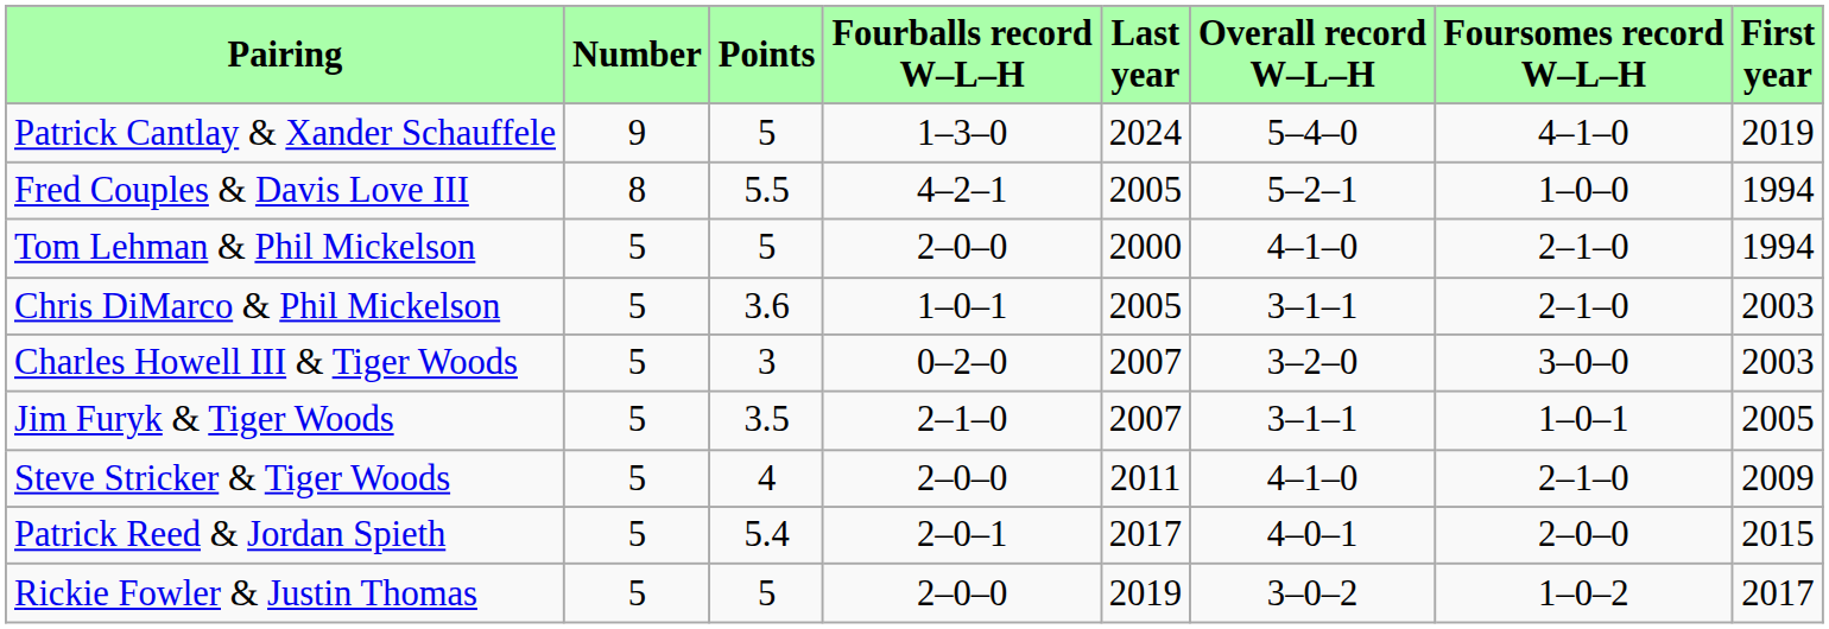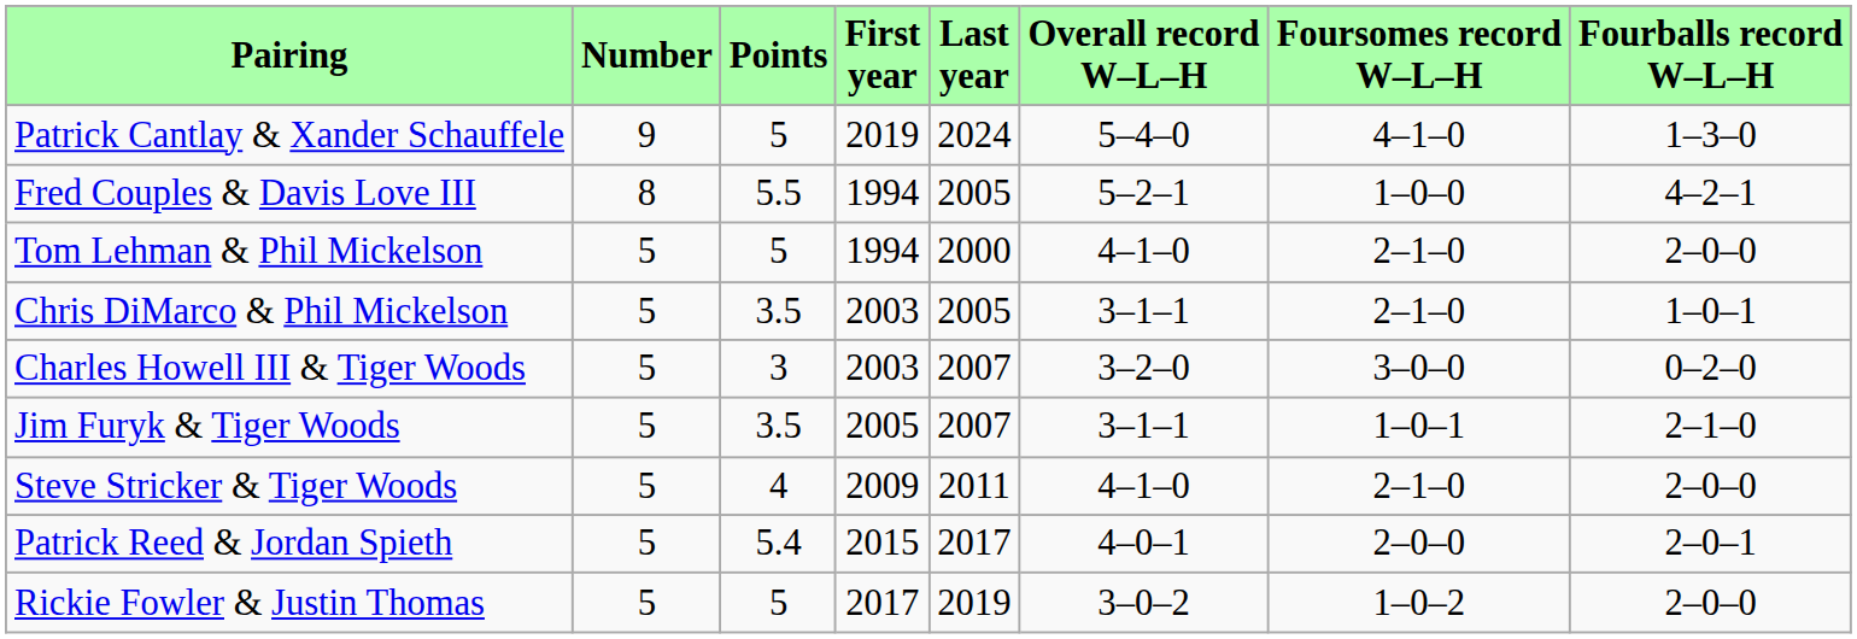columns swapped: First year <-> Fourballs record W–L–H
Chris DiMarco & Phil Mickelson | Points: 3.6 -> 3.5
